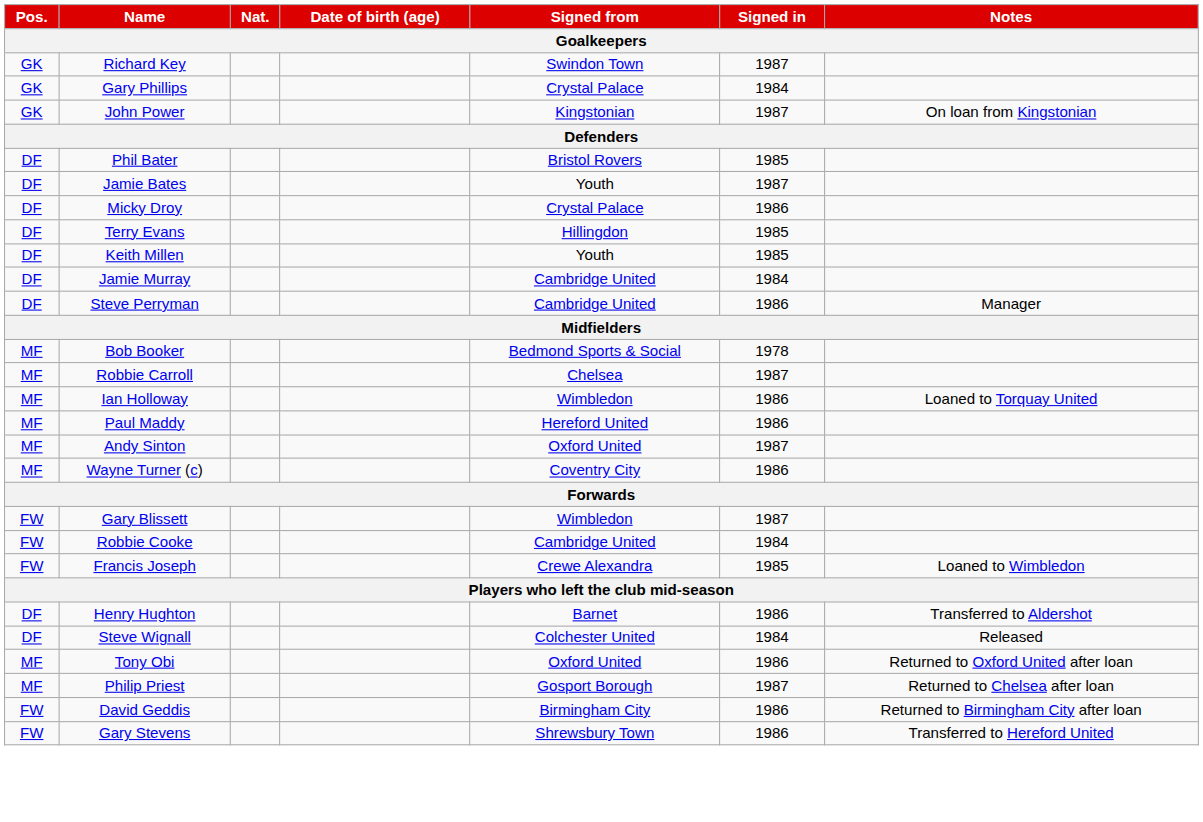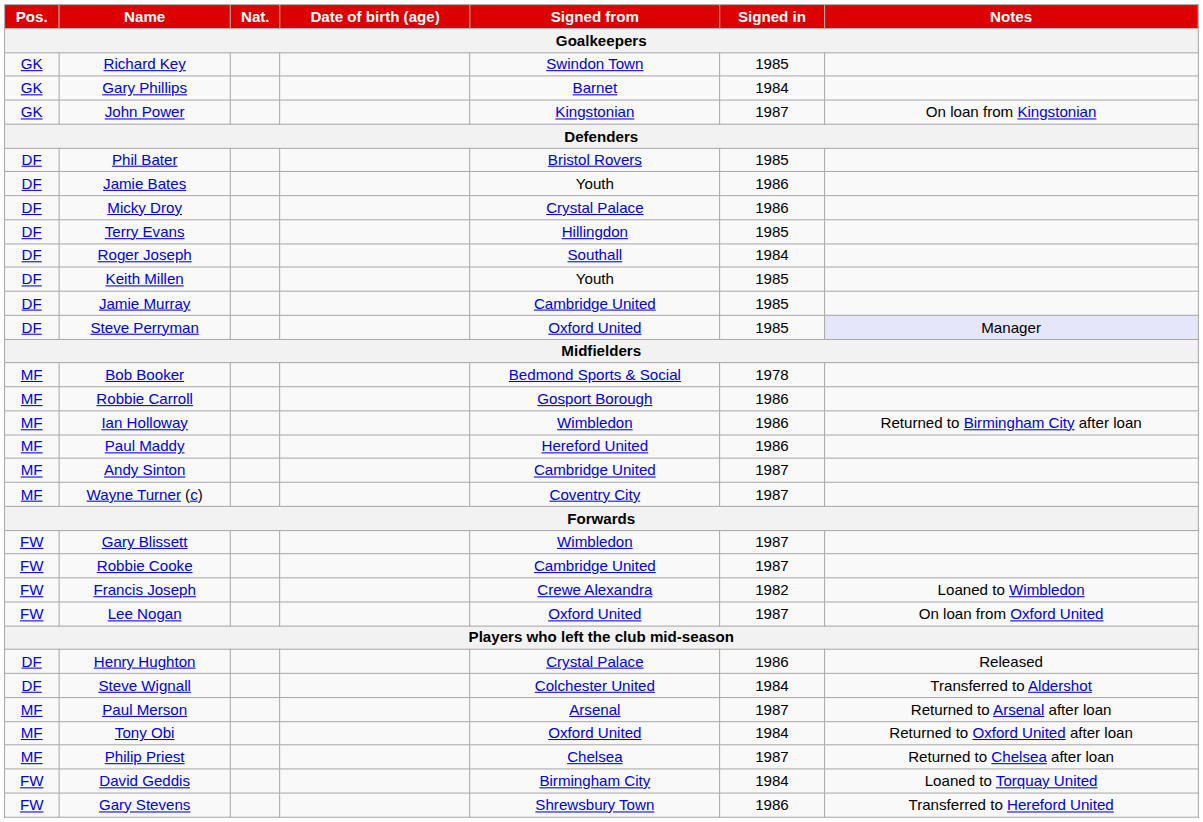Richard Key | Signed in: 1987 -> 1985
Gary Phillips | Signed from: Crystal Palace -> Barnet
Jamie Bates | Signed in: 1987 -> 1986
+ row: DF | Roger Joseph | Southall | 1984
Jamie Murray | Signed in: 1984 -> 1985
Steve Perryman | Signed from: Cambridge United -> Oxford United
Steve Perryman | Signed in: 1986 -> 1985
Steve Perryman | Notes: no background -> lavender background
Robbie Carroll | Signed from: Chelsea -> Gosport Borough
Robbie Carroll | Signed in: 1987 -> 1986
Ian Holloway | Notes: Loaned to Torquay United -> Returned to Birmingham City after loan
Andy Sinton | Signed from: Oxford United -> Cambridge United
Wayne Turner (c) | Signed in: 1986 -> 1987
Robbie Cooke | Signed in: 1984 -> 1987
Francis Joseph | Signed in: 1985 -> 1982
+ row: FW | Lee Nogan | Oxford United | 1987 | On loan from Oxford United
Henry Hughton | Signed from: Barnet -> Crystal Palace
Henry Hughton | Notes: Transferred to Aldershot -> Released
Steve Wignall | Notes: Released -> Transferred to Aldershot
+ row: MF | Paul Merson | Arsenal | 1987 | Returned to Arsenal after loan
Tony Obi | Signed in: 1986 -> 1984
Philip Priest | Signed from: Gosport Borough -> Chelsea
David Geddis | Signed in: 1986 -> 1984
David Geddis | Notes: Returned to Birmingham City after loan -> Loaned to Torquay United
